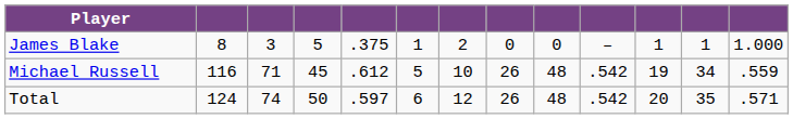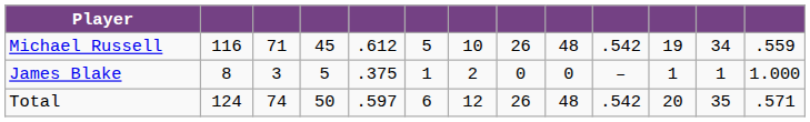rows swapped: Michael Russell <-> James Blake
